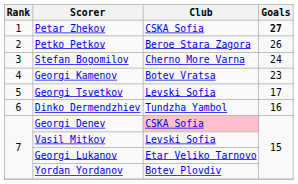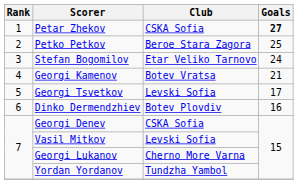Petko Petkov | Goals: 26 -> 25
Stefan Bogomilov | Club: Cherno More Varna -> Etar Veliko Tarnovo
Georgi Kamenov | Goals: 23 -> 21
Dinko Dermendzhiev | Club: Tundzha Yambol -> Botev Plovdiv
Georgi Denev | Club: pink background -> no background
Georgi Lukanov | Club: Etar Veliko Tarnovo -> Cherno More Varna
Yordan Yordanov | Club: Botev Plovdiv -> Tundzha Yambol
